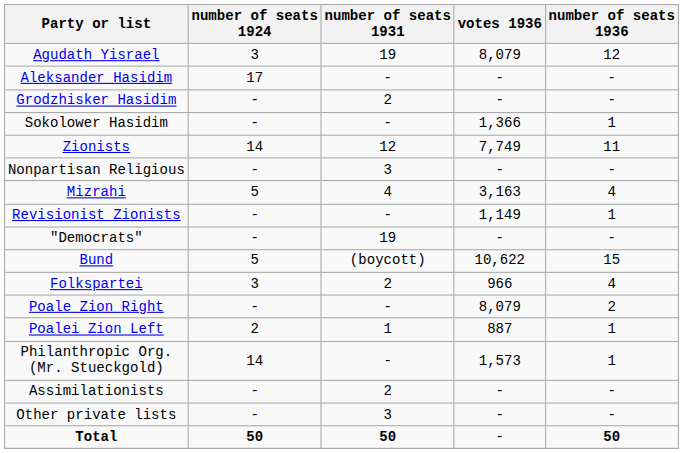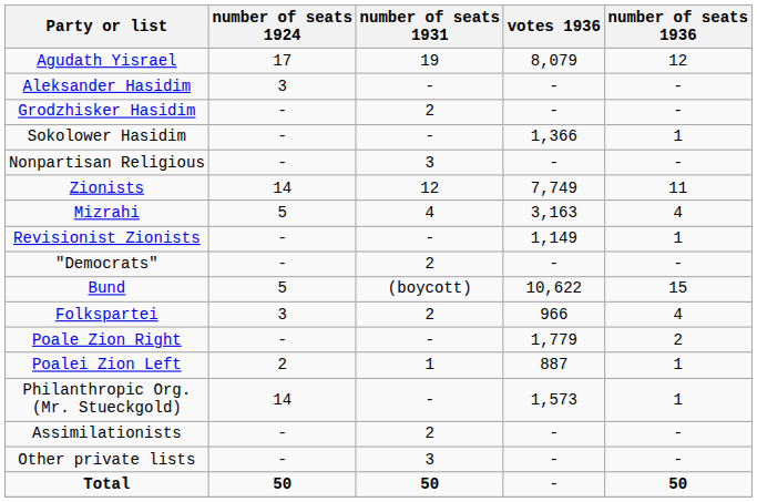Agudath Yisrael | number of seats 1924: 3 -> 17
Aleksander Hasidim | number of seats 1924: 17 -> 3
rows swapped: Nonpartisan Religious <-> Zionists
"Democrats" | number of seats 1931: 19 -> 2
Poale Zion Right | votes 1936: 8,079 -> 1,779
